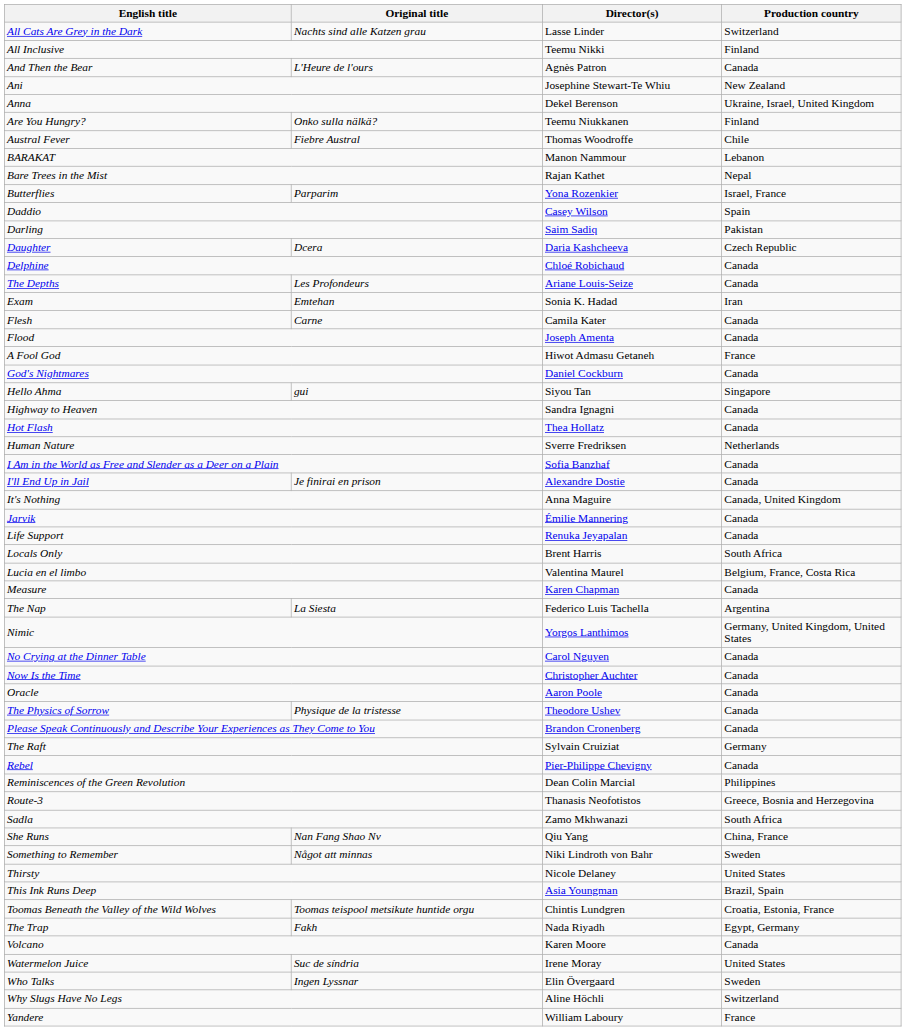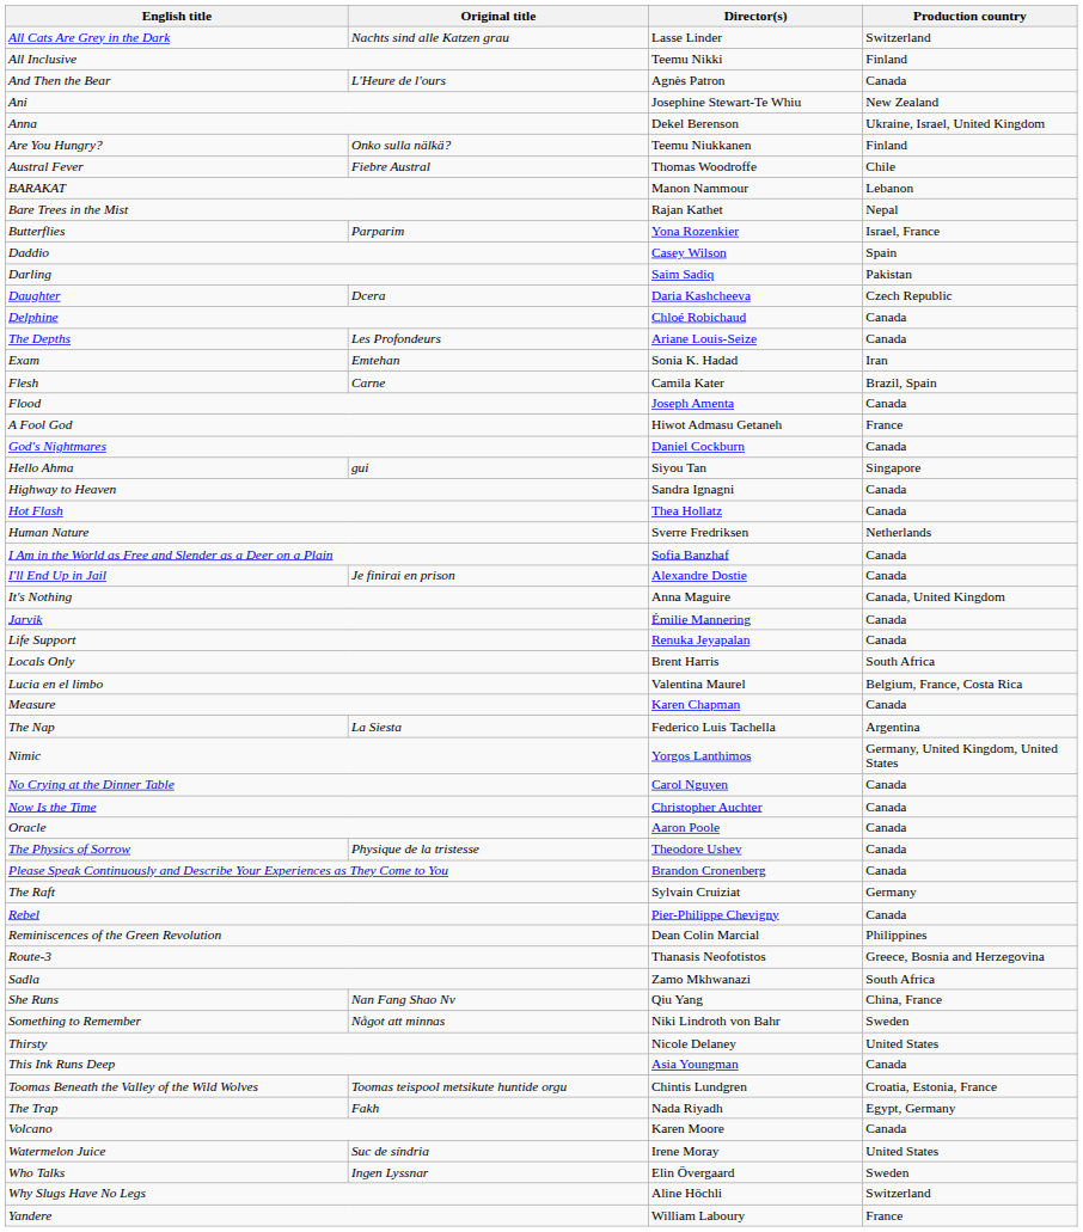Flesh | Production country: Canada -> Brazil, Spain
This Ink Runs Deep | Production country: Brazil, Spain -> Canada
